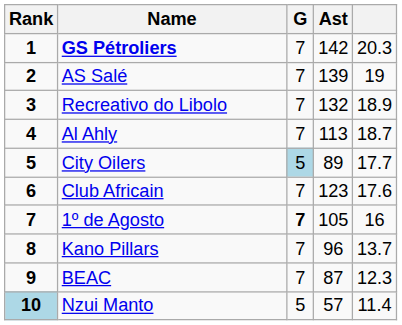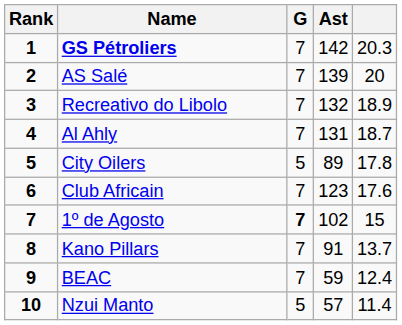AS Salé | column 5: 19 -> 20
Al Ahly | Ast: 113 -> 131
City Oilers | G: lightblue background -> no background
City Oilers | column 5: 17.7 -> 17.8
1º de Agosto | Ast: 105 -> 102
1º de Agosto | column 5: 16 -> 15
Kano Pillars | Ast: 96 -> 91
BEAC | Ast: 87 -> 59
BEAC | column 5: 12.3 -> 12.4
Nzui Manto | Rank: lightblue background -> no background
